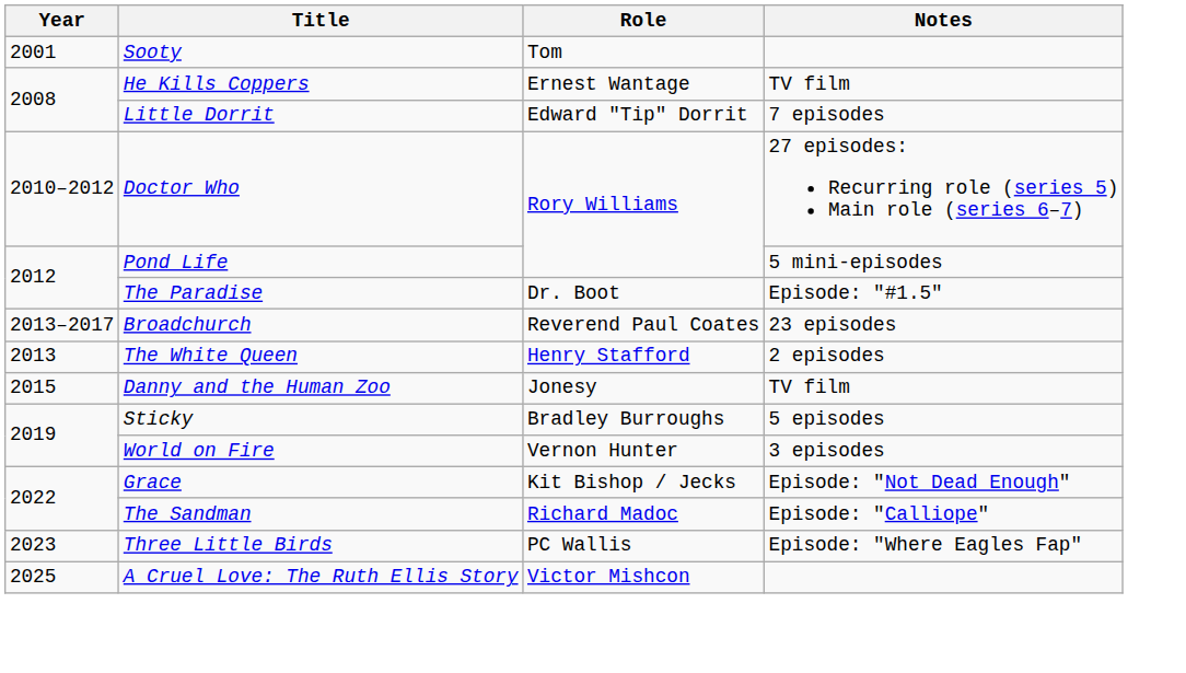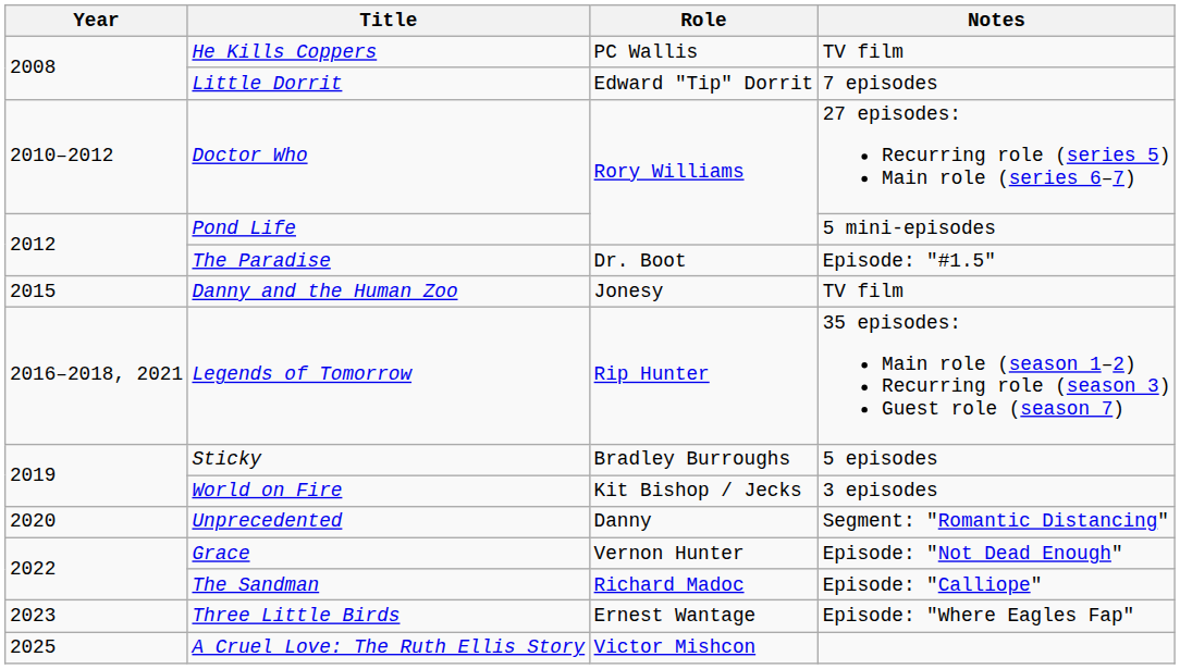- row: 2001 | Sooty | Tom
He Kills Coppers | Role: Ernest Wantage -> PC Wallis
- row: 2013–2017 | Broadchurch | Reverend Paul Coates | 23 episodes
- row: 2013 | The White Queen | Henry Stafford | 2 episodes
+ row: 2016–2018, 2021 | Legends of Tomorrow | Rip Hunter | 35 episodes: Main role (season 1–2) Recurring role (season 3) Guest role (season 7)
World on Fire | Role: Vernon Hunter -> Kit Bishop / Jecks
+ row: 2020 | Unprecedented | Danny | Segment: "Romantic Distancing"
Grace | Role: Kit Bishop / Jecks -> Vernon Hunter
Three Little Birds | Role: PC Wallis -> Ernest Wantage
